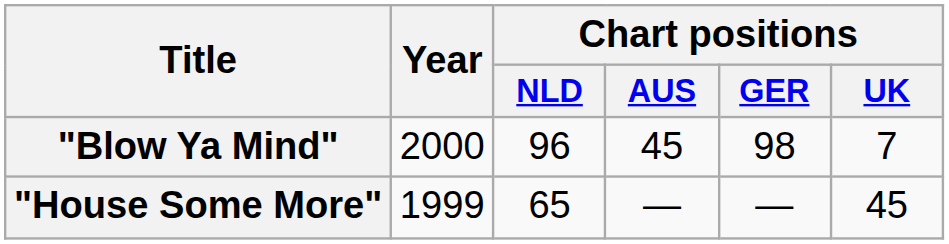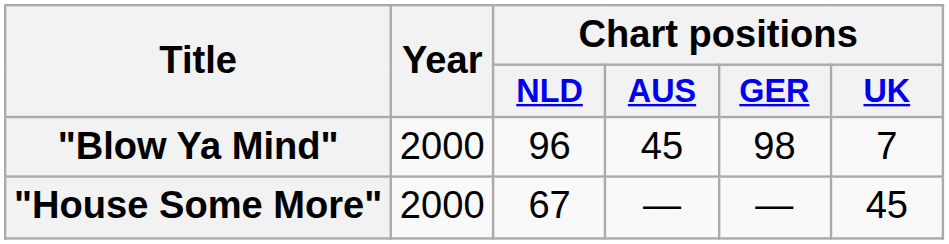"House Some More" | Year: 1999 -> 2000
"House Some More" | Chart positions / NLD: 65 -> 67
